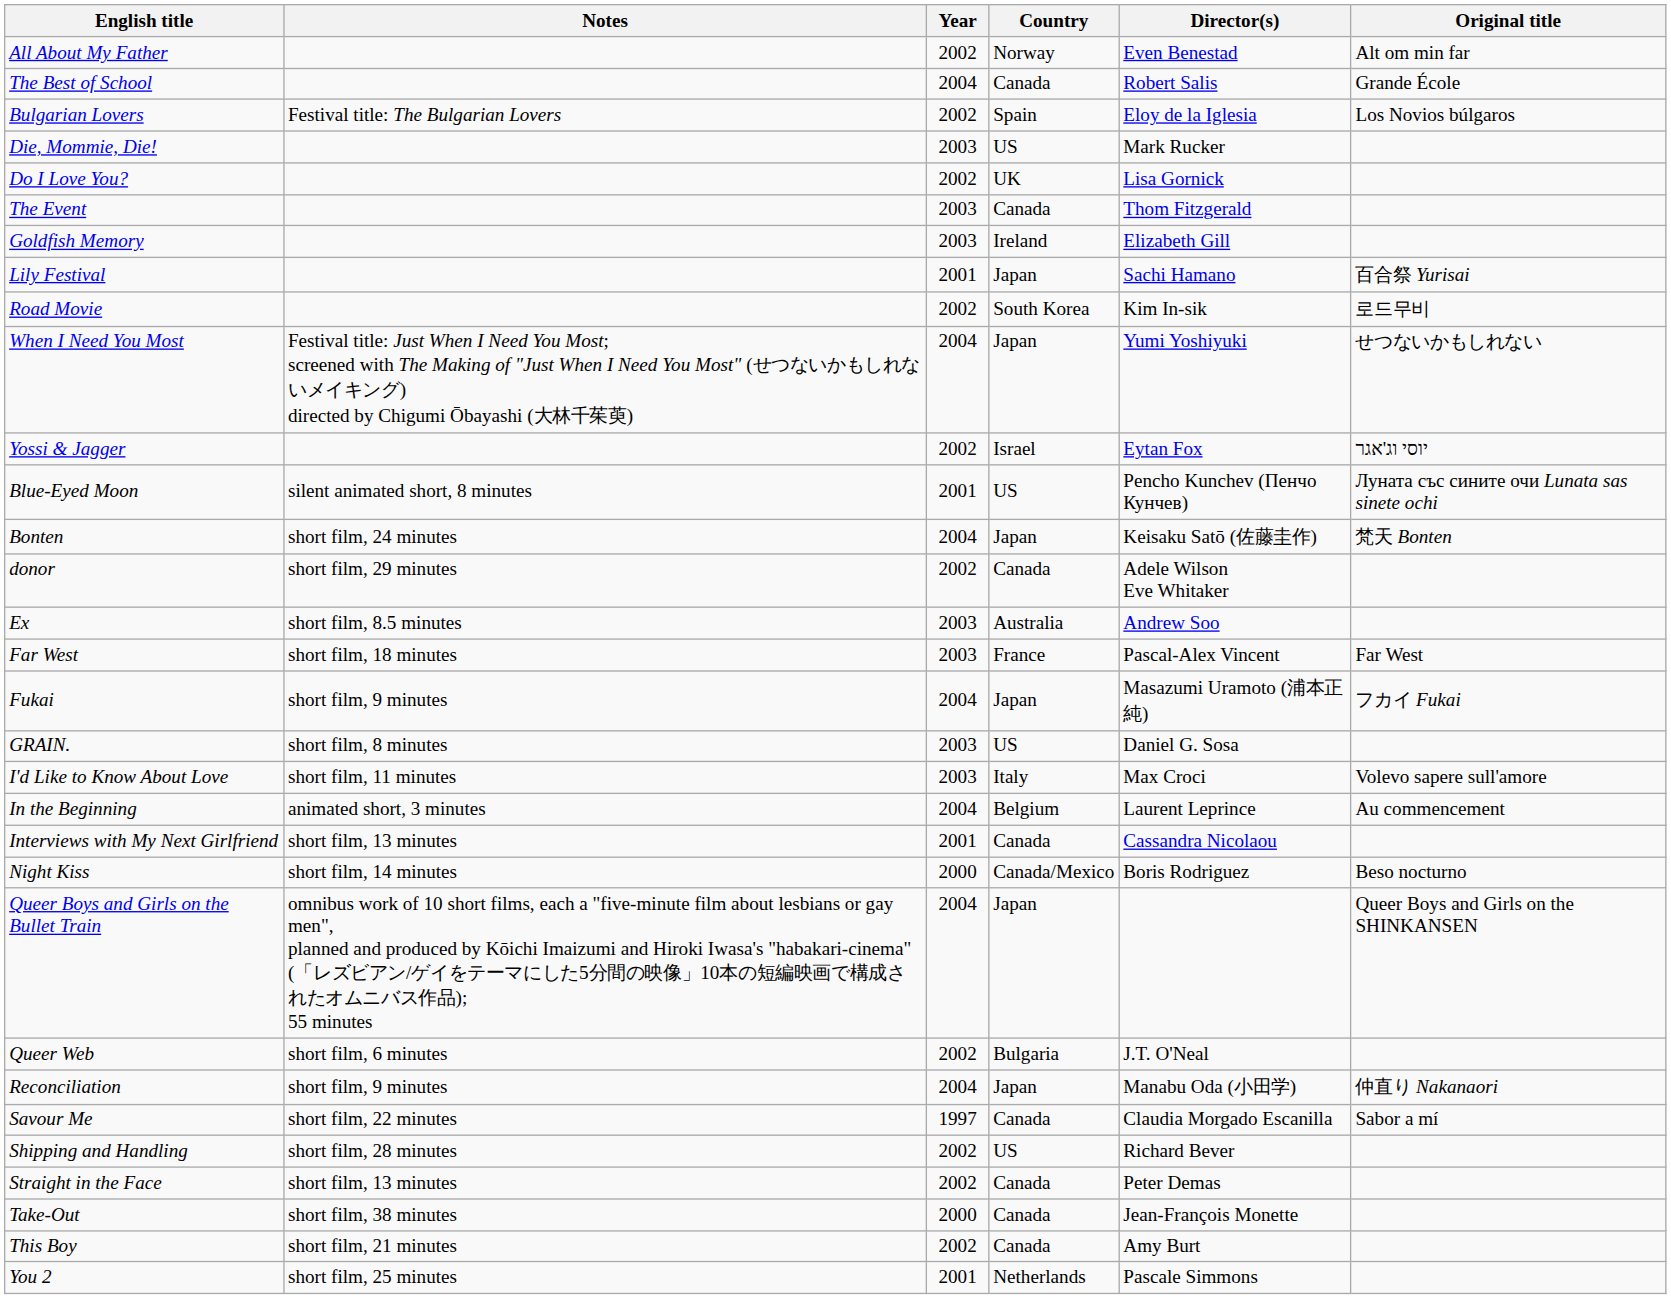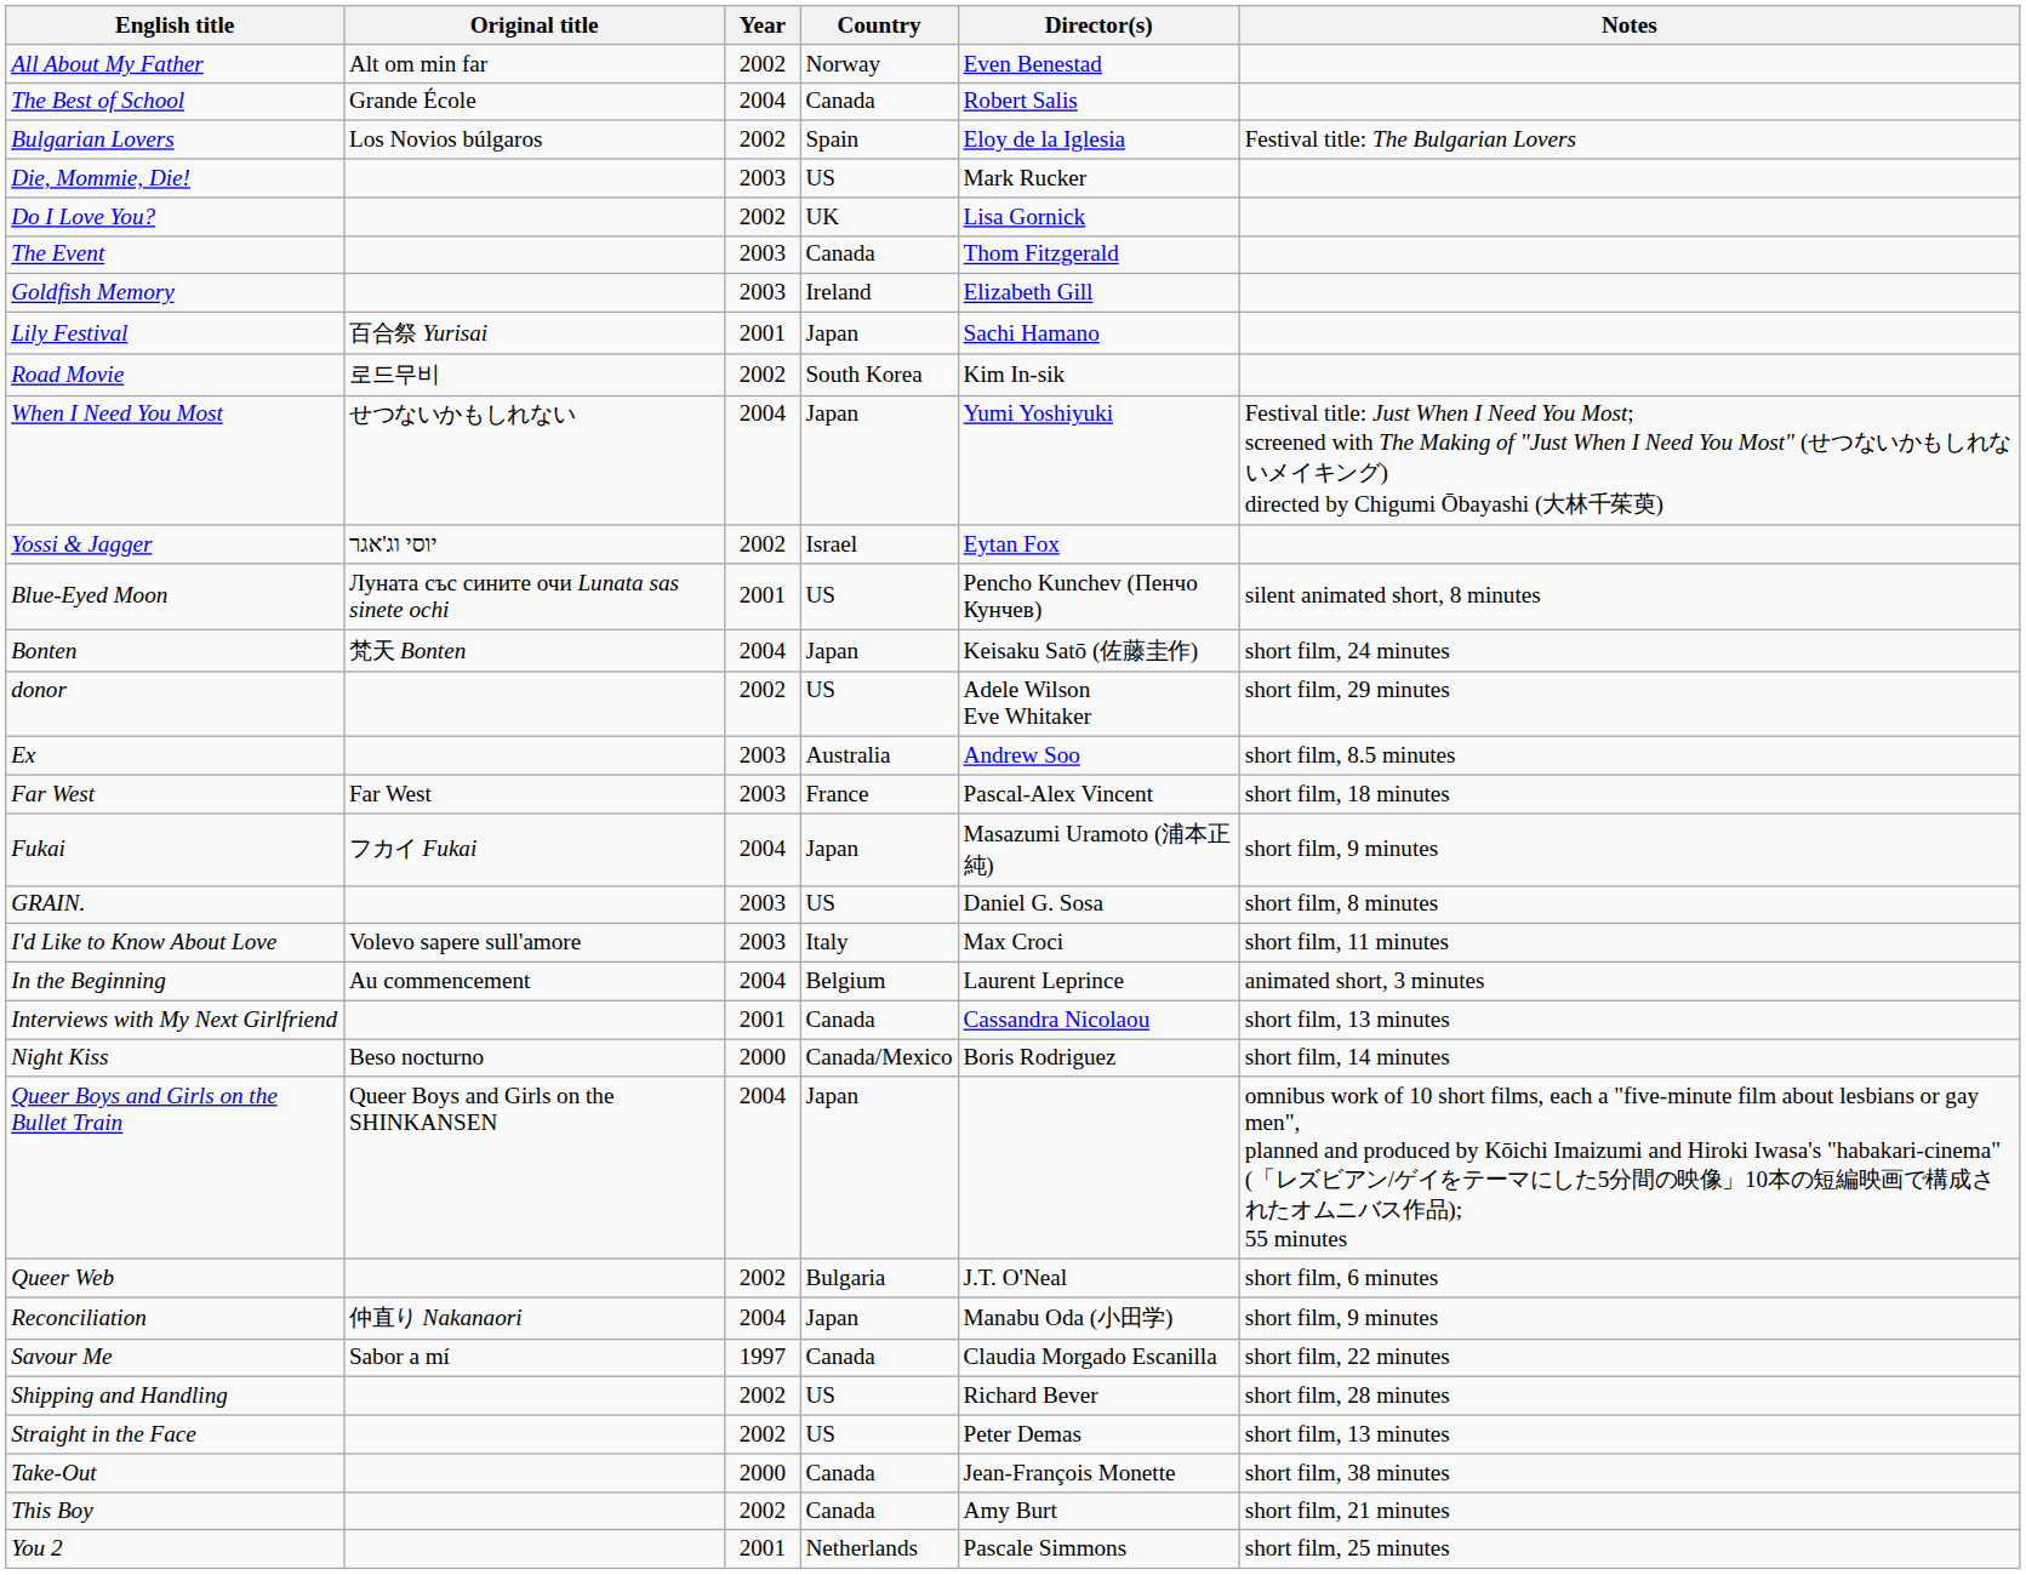columns swapped: Original title <-> Notes
donor | Country: Canada -> US
Straight in the Face | Country: Canada -> US
